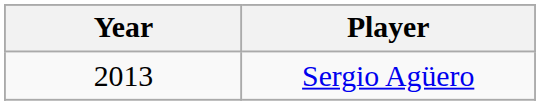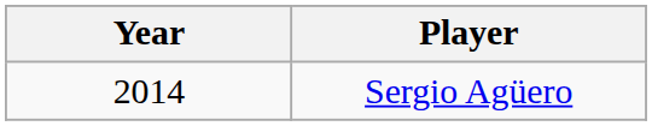Sergio Agüero | Year: 2013 -> 2014
